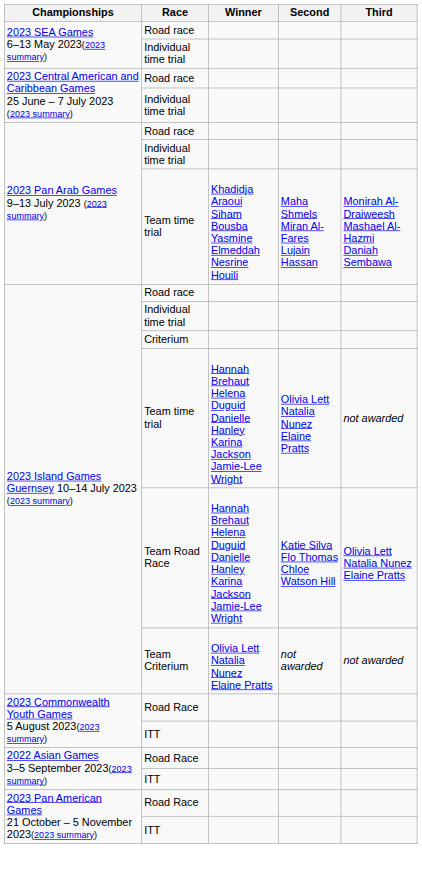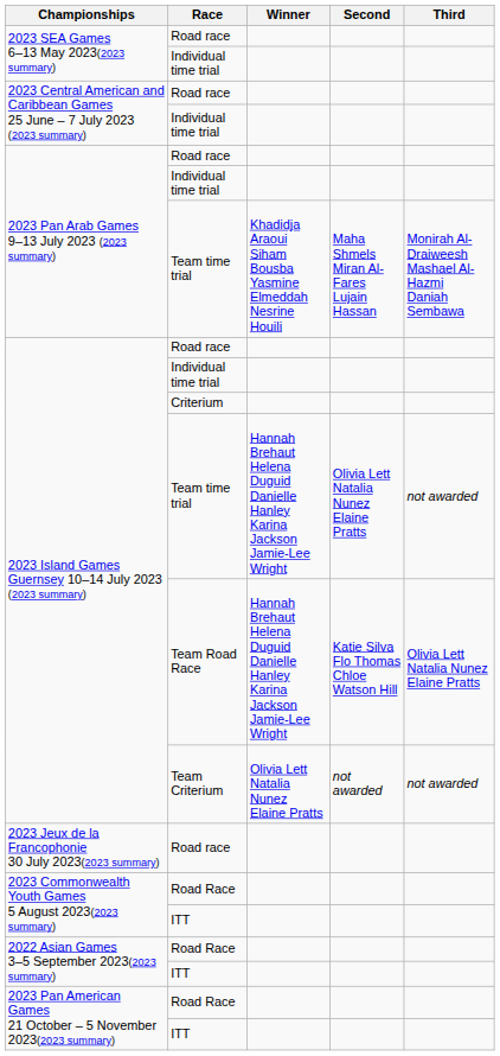+ row: 2023 Jeux de la Francophonie 30 July 2023(2023 summary) | Road race
